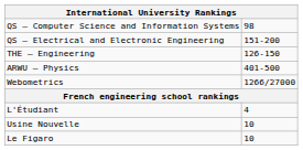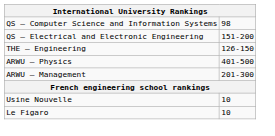+ row: ARWU – Management | 201-300
- row: Webometrics | 1266/27000
- row: L'Étudiant | 4
